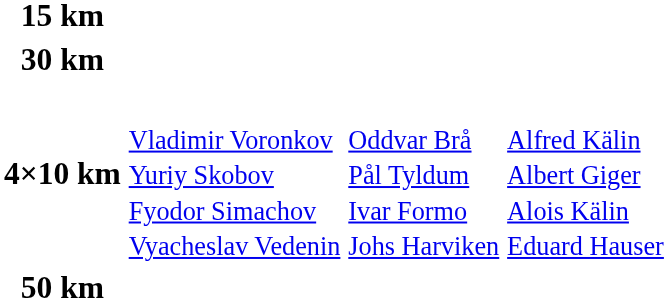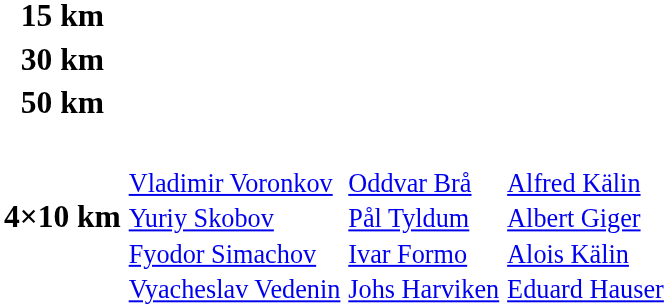rows swapped: 50 km <-> 4×10 km
